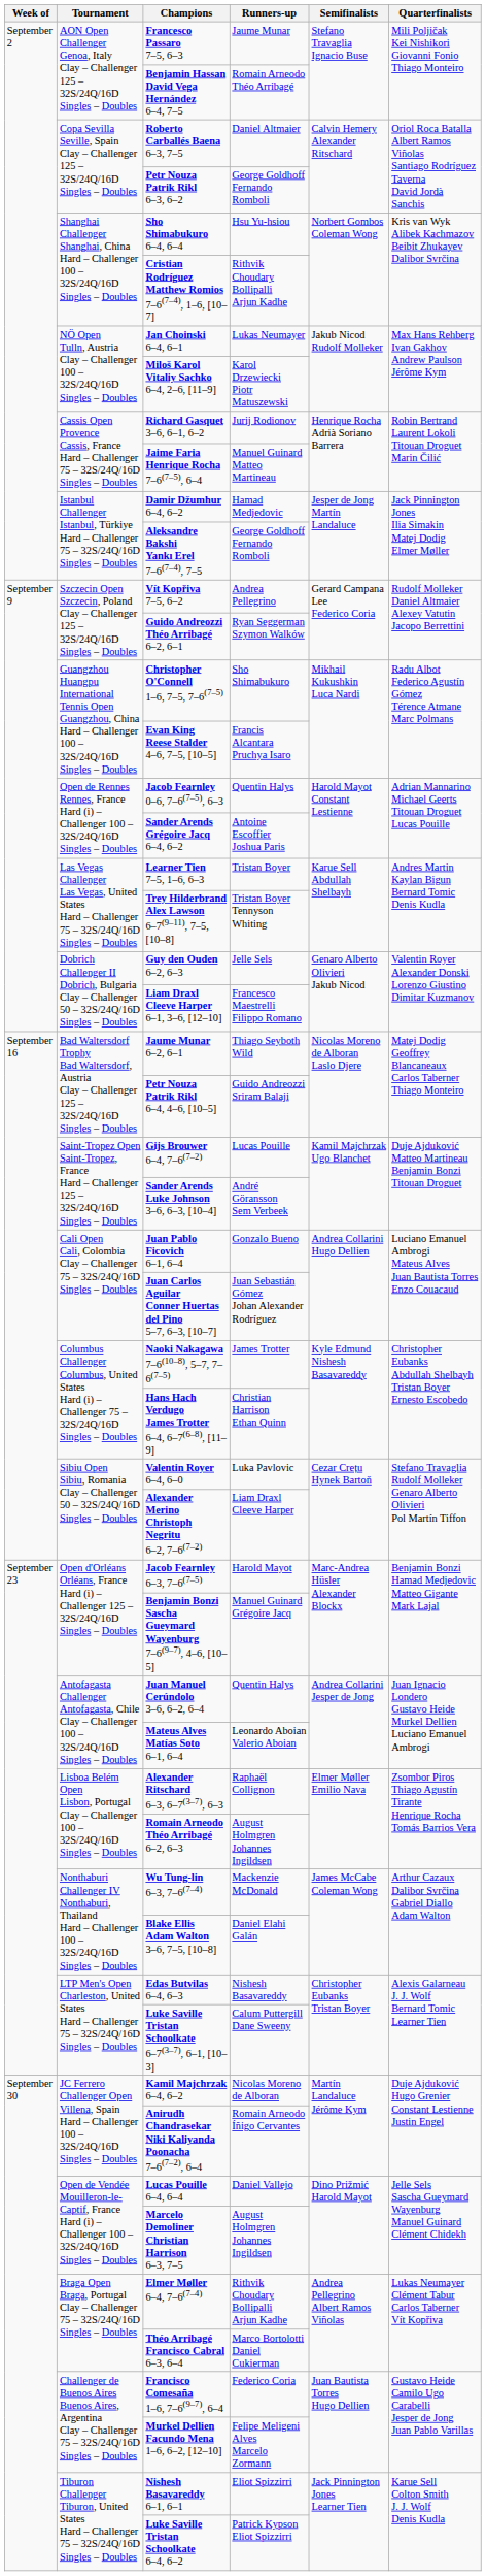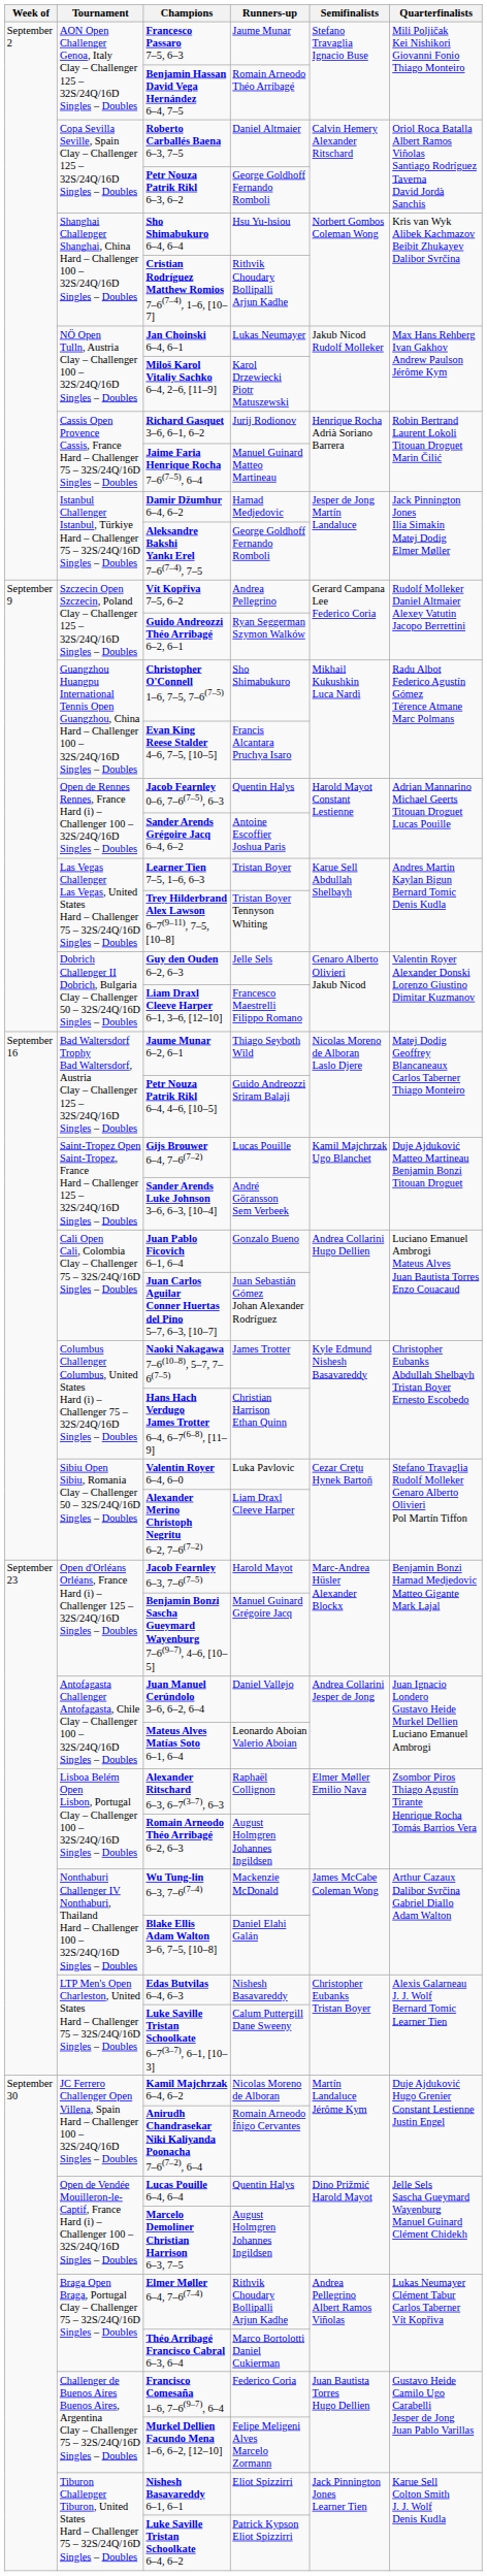Juan Manuel Cerúndolo 3–6, 6–2, 6–4 | Runners-up: Quentin Halys -> Daniel Vallejo
Lucas Pouille 6–4, 6–4 | Runners-up: Daniel Vallejo -> Quentin Halys
